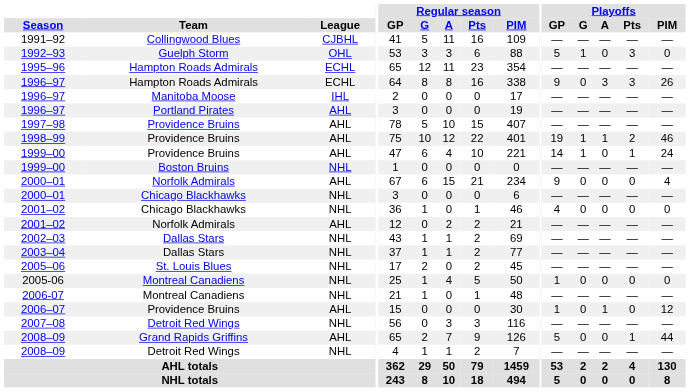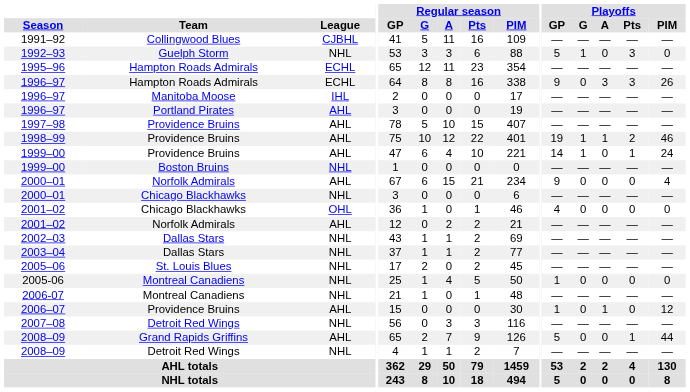1992–93 | League: OHL -> NHL
2001–02 / Chicago Blackhawks | League: NHL -> OHL
